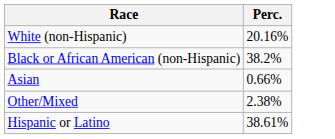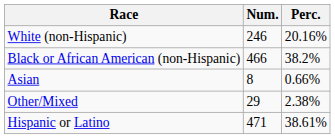+ column: Num. | 246 | 466 | 8 | 29 | 471
